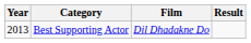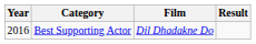Best Supporting Actor | Year: 2013 -> 2016
